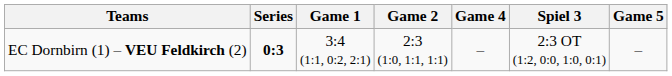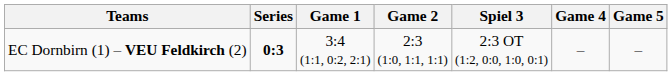columns swapped: Spiel 3 <-> Game 4
